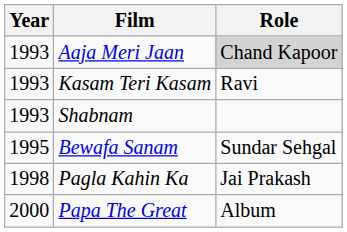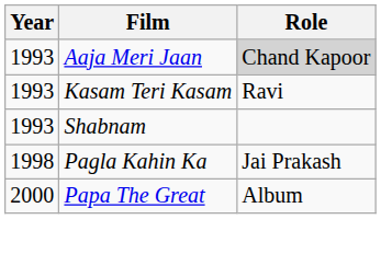- row: 1995 | Bewafa Sanam | Sundar Sehgal
